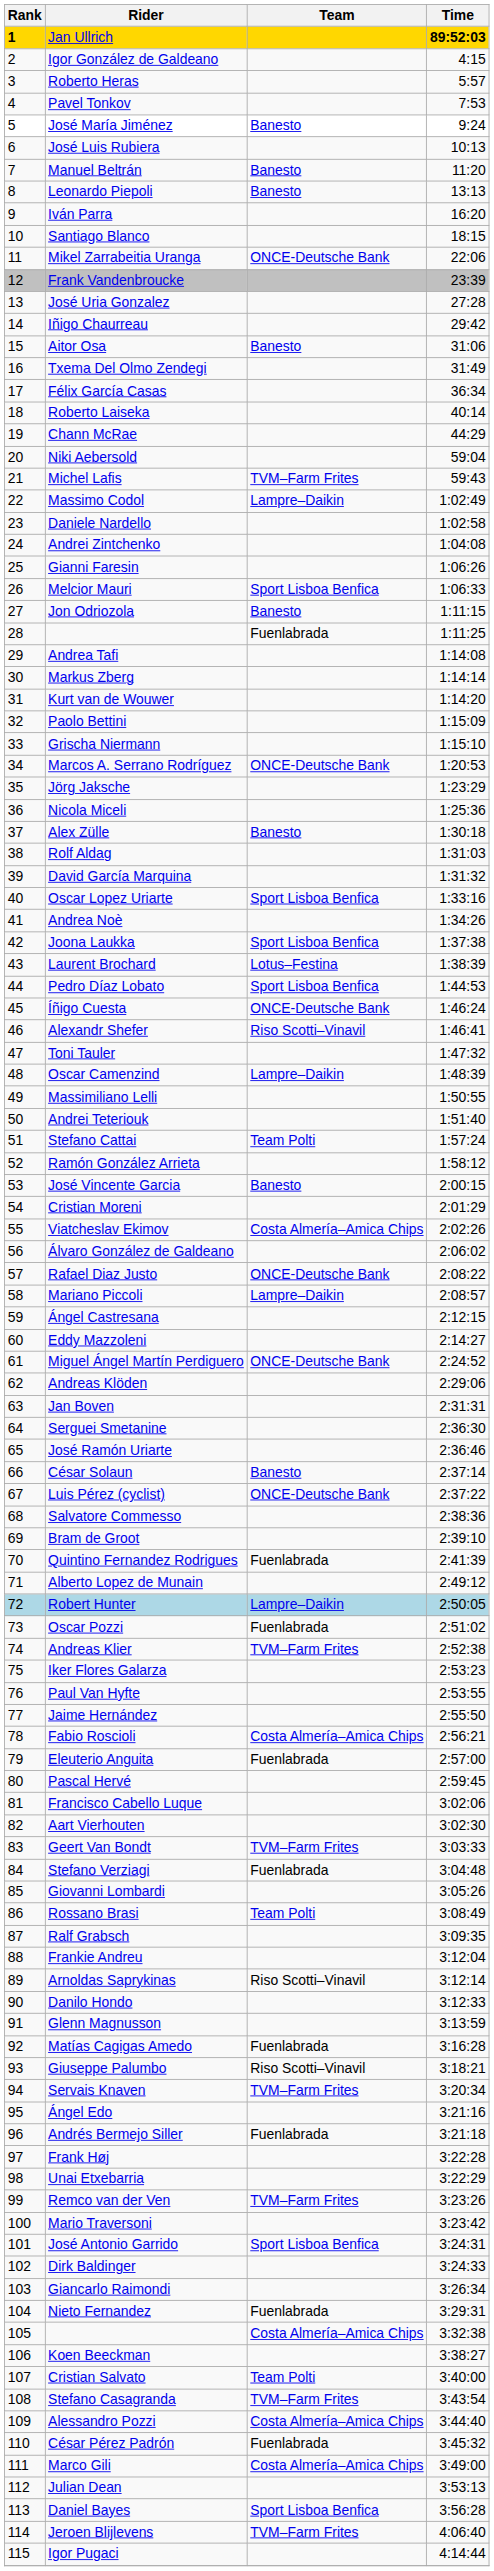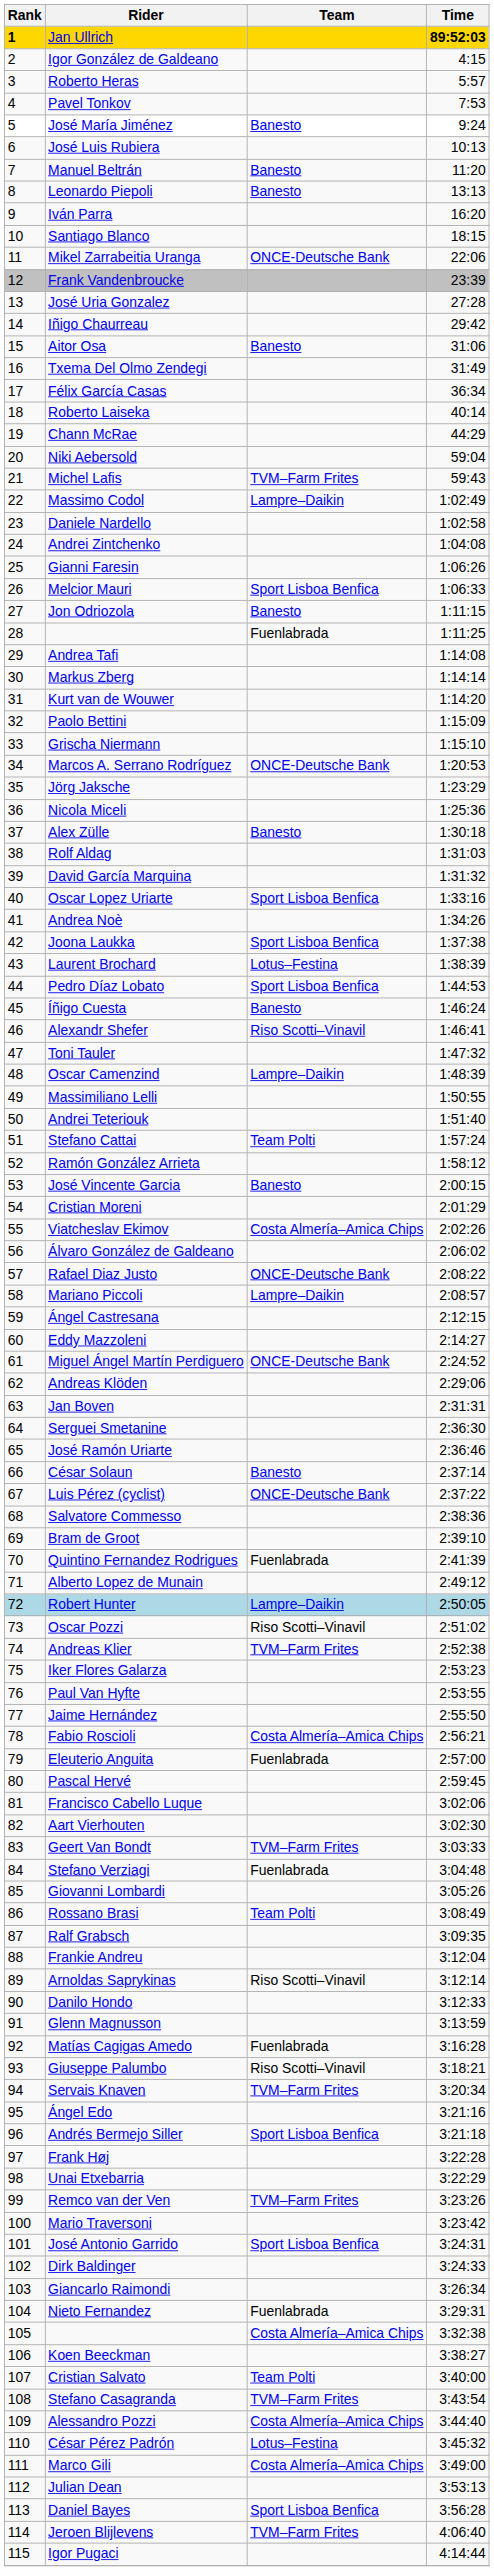Íñigo Cuesta | Team: ONCE-Deutsche Bank -> Banesto
Oscar Pozzi | Team: Fuenlabrada -> Riso Scotti–Vinavil
Andrés Bermejo Siller | Team: Fuenlabrada -> Sport Lisboa Benfica
César Pérez Padrón | Team: Fuenlabrada -> Lotus–Festina
